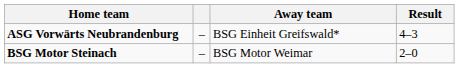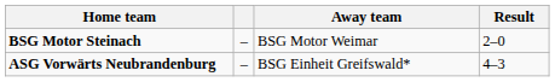rows swapped: BSG Motor Steinach <-> ASG Vorwärts Neubrandenburg
